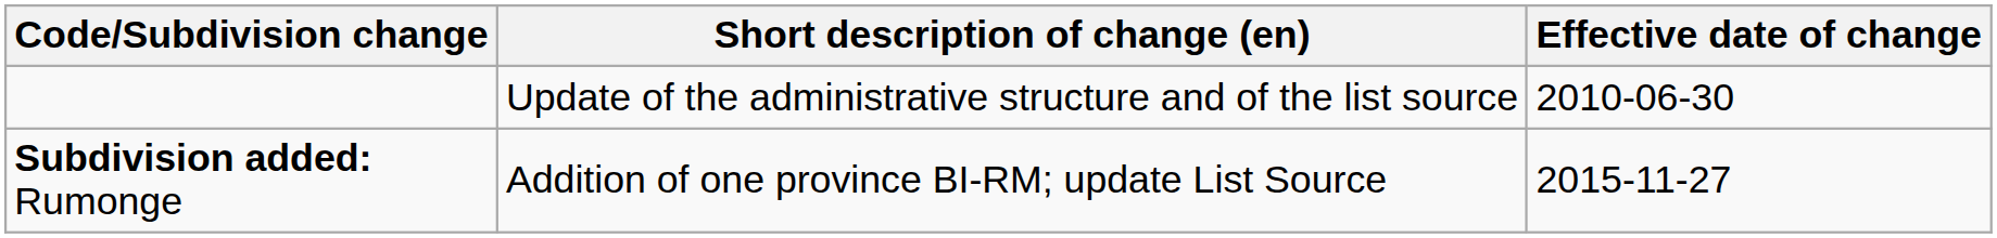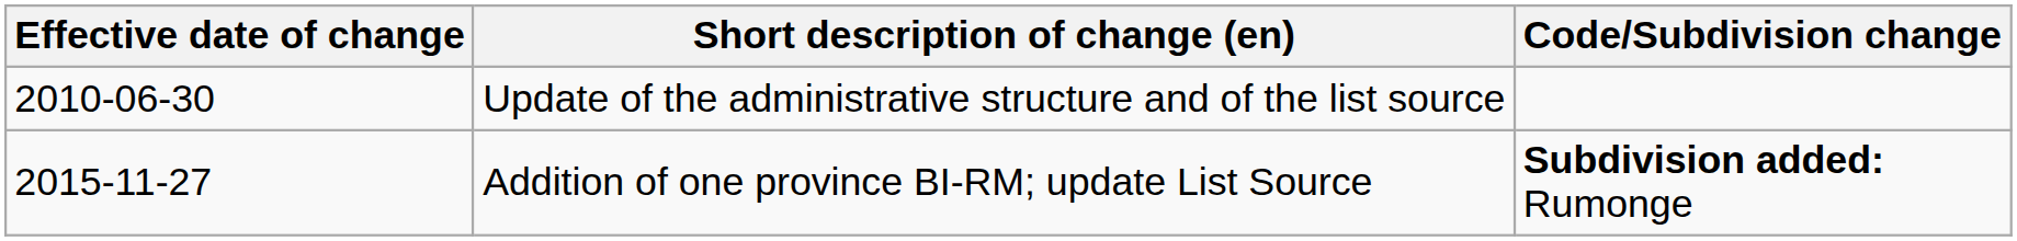columns swapped: Effective date of change <-> Code/Subdivision change
